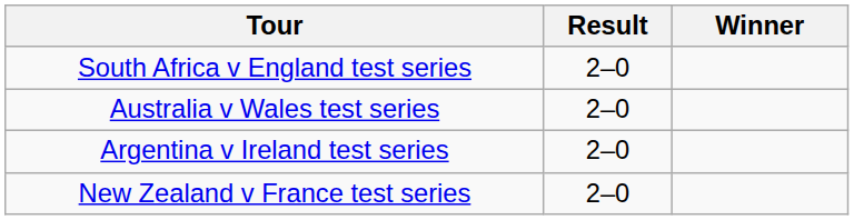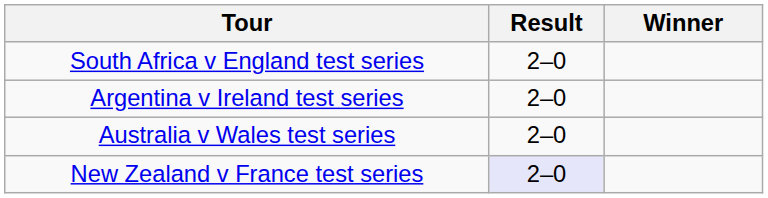rows swapped: Australia v Wales test series <-> Argentina v Ireland test series
New Zealand v France test series | Result: no background -> lavender background
